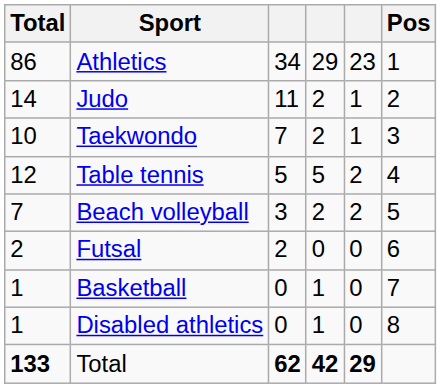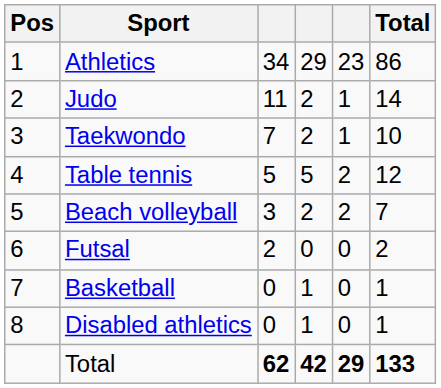columns swapped: Pos <-> Total
